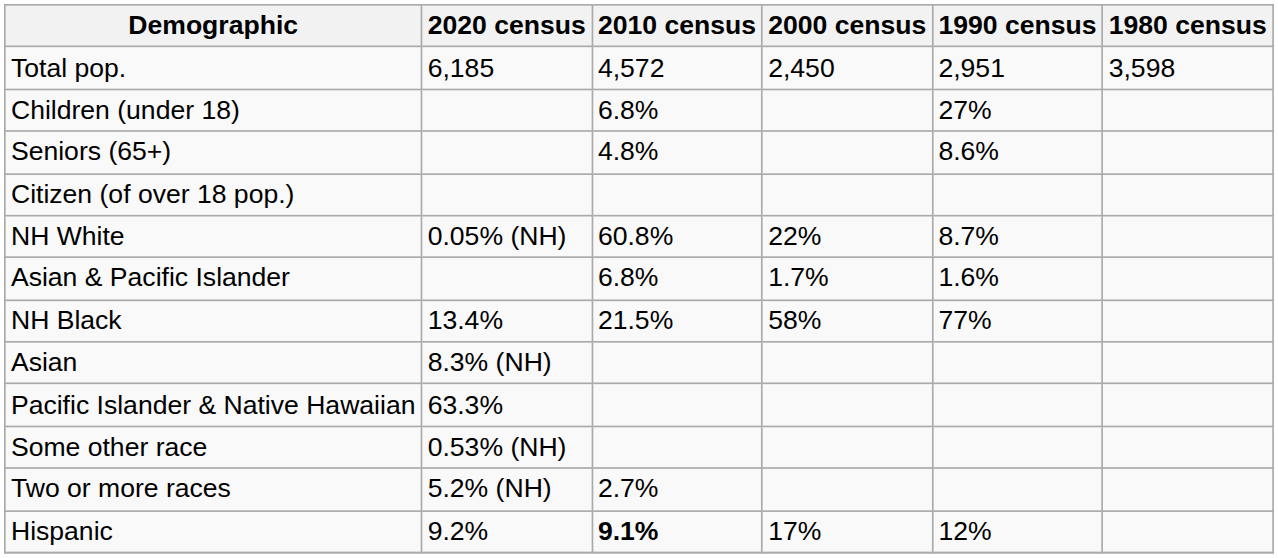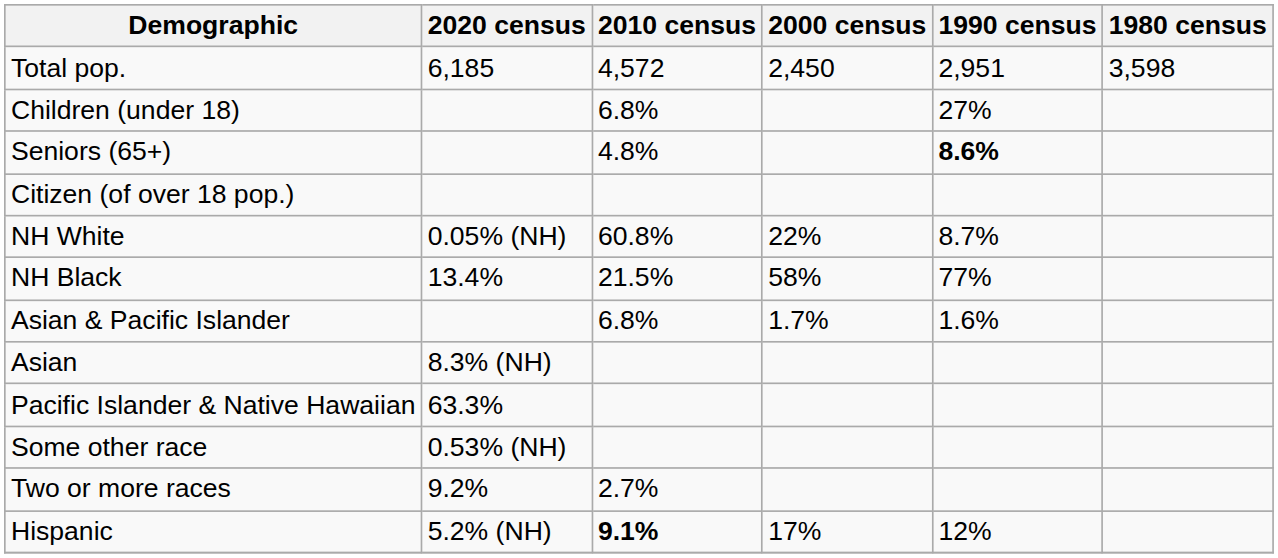Seniors (65+) | 1990 census: normal -> bold
rows swapped: NH Black <-> Asian & Pacific Islander
Two or more races | 2020 census: 5.2% (NH) -> 9.2%
Hispanic | 2020 census: 9.2% -> 5.2% (NH)
